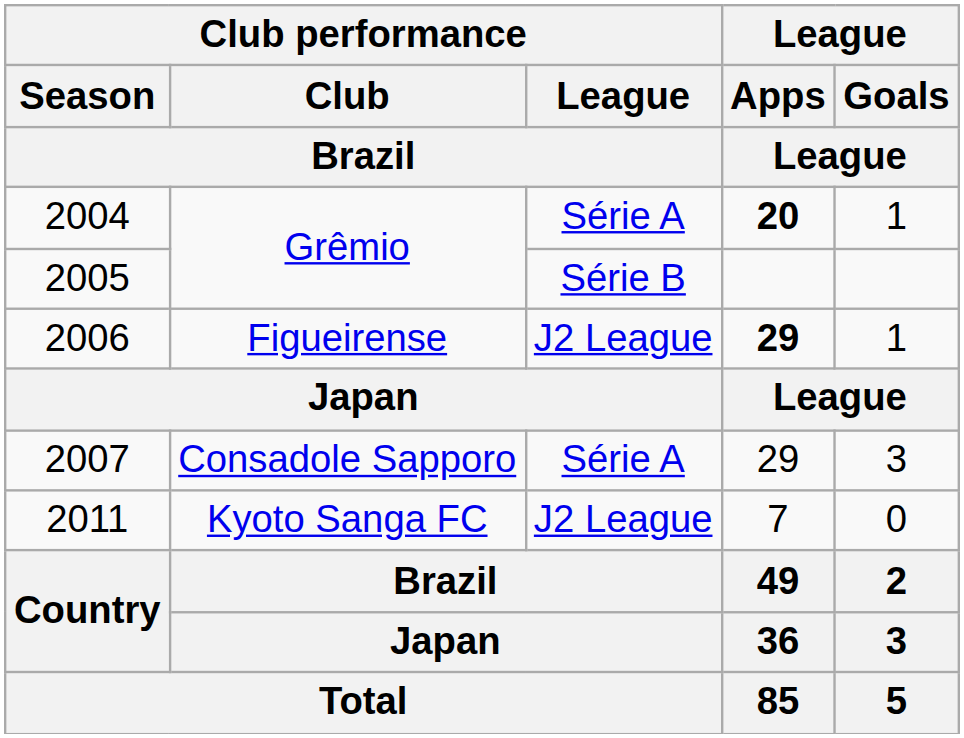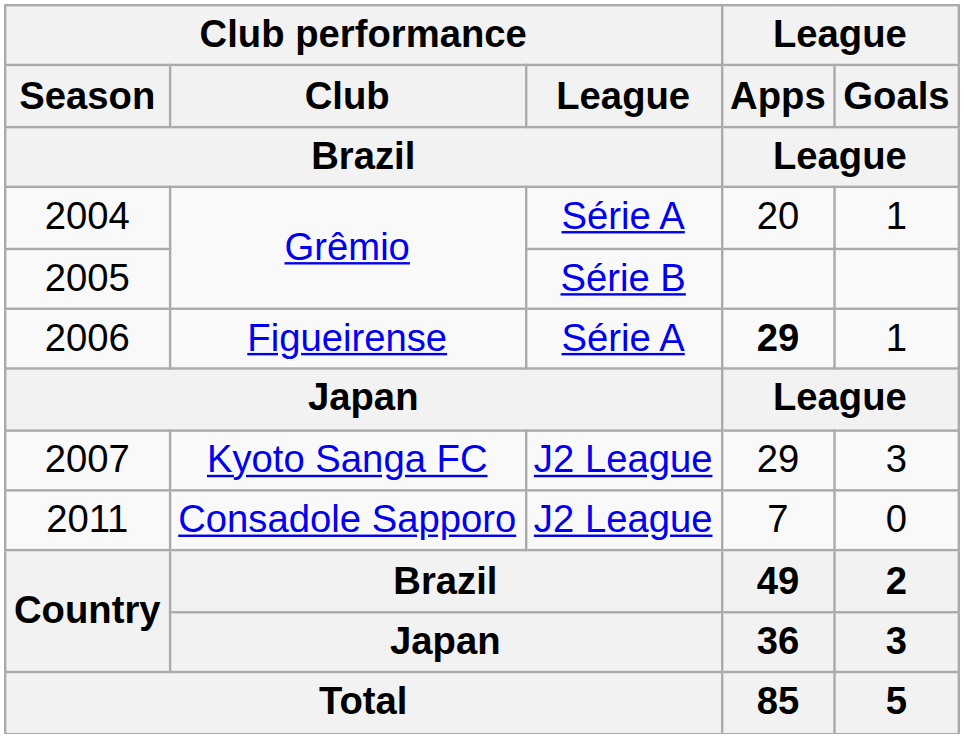2004 | League / Apps / League: bold -> normal
2006 | Club performance / League / Brazil: J2 League -> Série A
2007 | Club performance / Club / Brazil: Consadole Sapporo -> Kyoto Sanga FC
2007 | Club performance / League / Brazil: Série A -> J2 League
2011 | Club performance / Club / Brazil: Kyoto Sanga FC -> Consadole Sapporo
